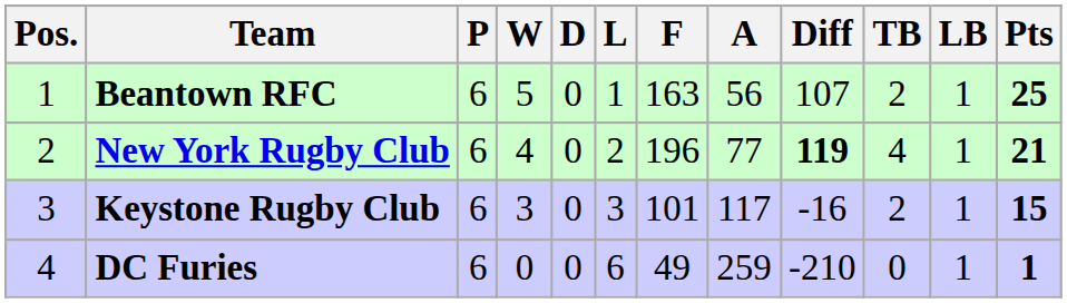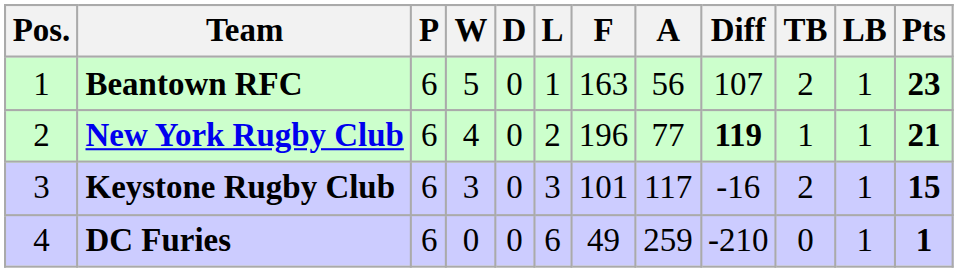Beantown RFC | Pts: 25 -> 23
New York Rugby Club | TB: 4 -> 1
